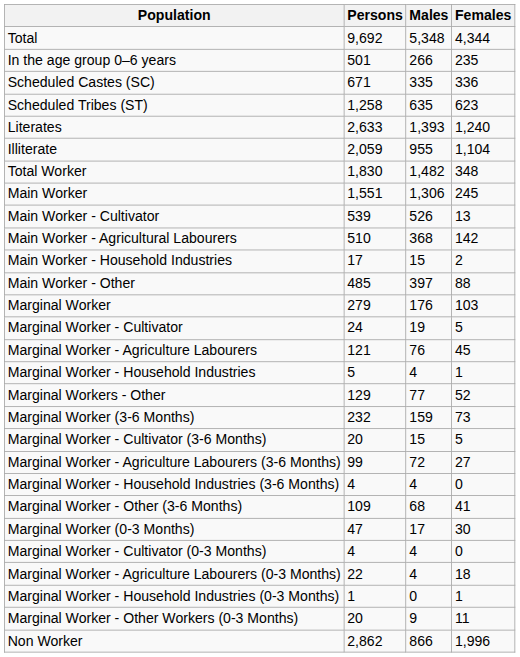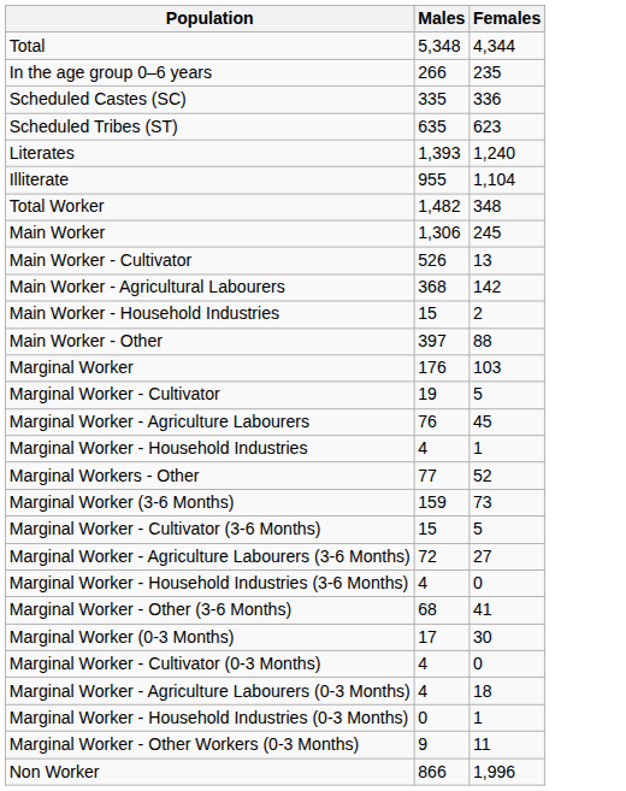- column: Persons | 9,692 | 501 | 671 | 1,258 | 2,633 | 2,059 | 1,830 | 1,551 | 539 | 510 | 17 | 485 | 279 | 24 | 121 | 5 | 129 | 232 | 20 | 99 | 4 | 109 | 47 | 4 | 22 | 1 | 20 | 2,862
